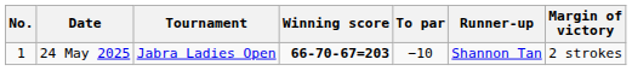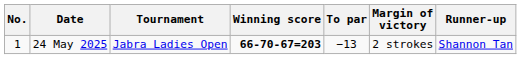columns swapped: Margin of victory <-> Runner-up
24 May 2025 | To par: −10 -> −13
